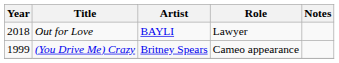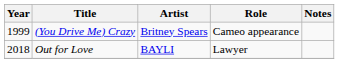rows swapped: (You Drive Me) Crazy <-> Out for Love
